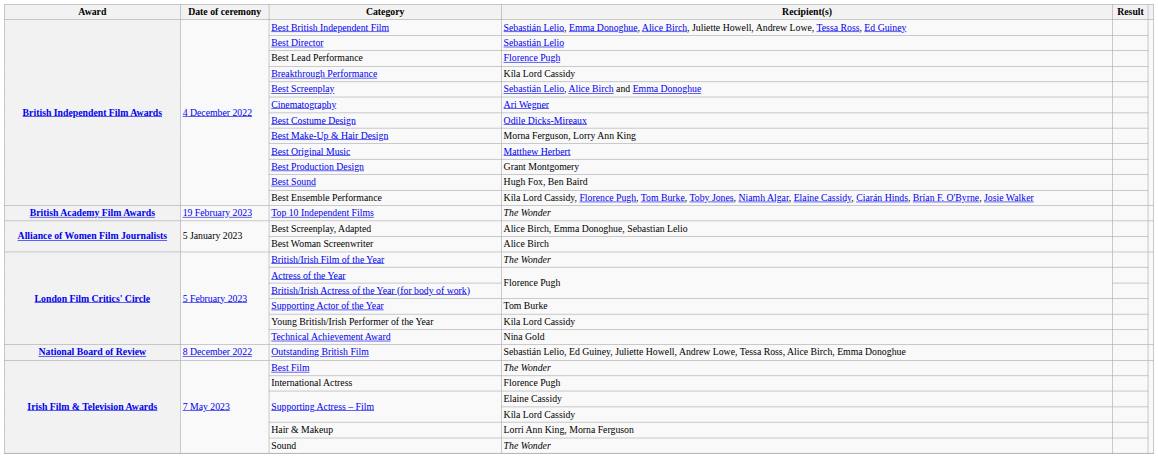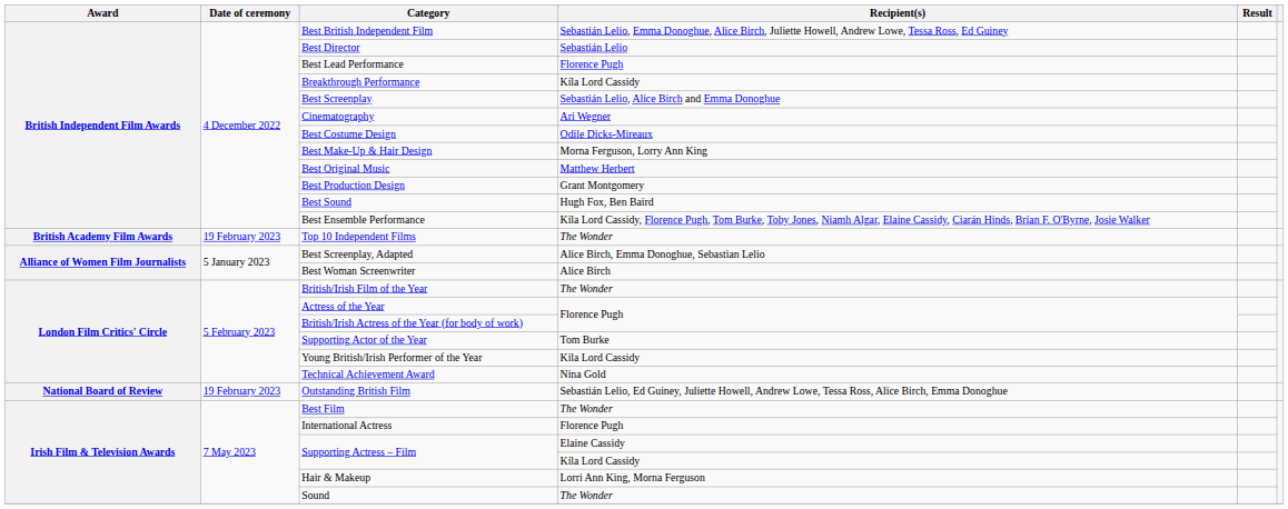Outstanding British Film | Date of ceremony: 8 December 2022 -> 19 February 2023
